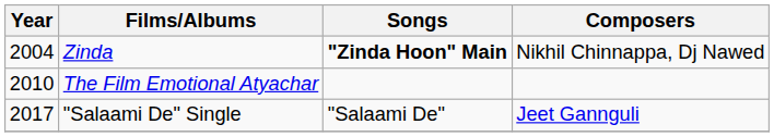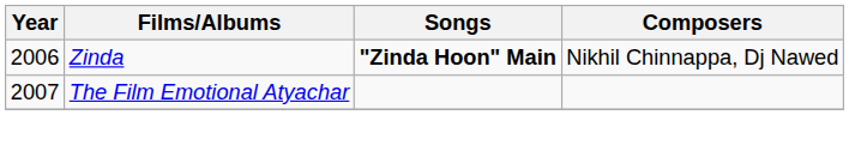Zinda | Year: 2004 -> 2006
The Film Emotional Atyachar | Year: 2010 -> 2007
- row: 2017 | "Salaami De" Single | "Salaami De" | Jeet Gannguli
